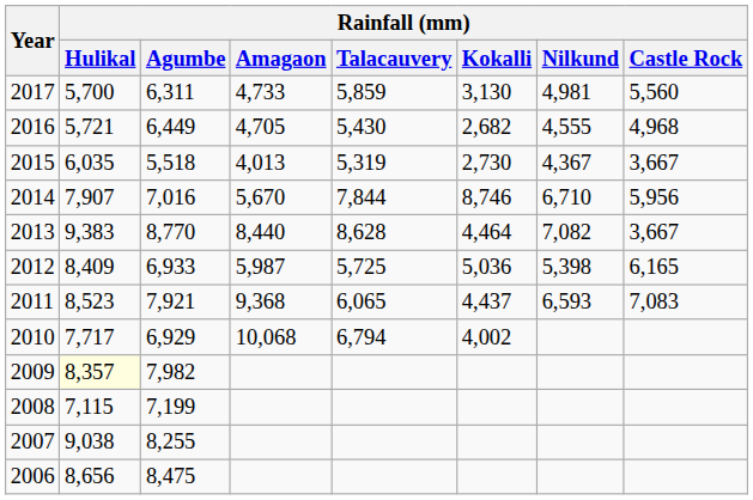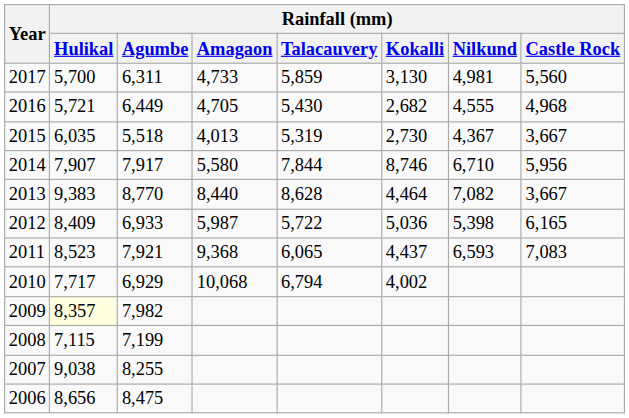2014 | Rainfall (mm) / Agumbe: 7,016 -> 7,917
2014 | Rainfall (mm) / Amagaon: 5,670 -> 5,580
2012 | Rainfall (mm) / Talacauvery: 5,725 -> 5,722
